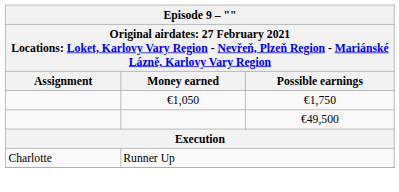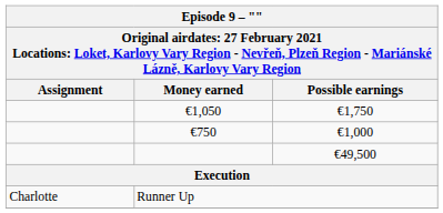+ row: €750 | €1,000
